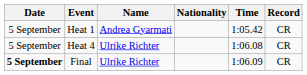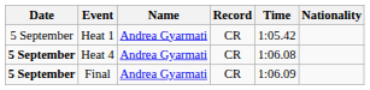columns swapped: Nationality <-> Record
Heat 4 | Date: normal -> bold
Heat 4 | Name: Ulrike Richter -> Andrea Gyarmati
Final | Name: Ulrike Richter -> Andrea Gyarmati
